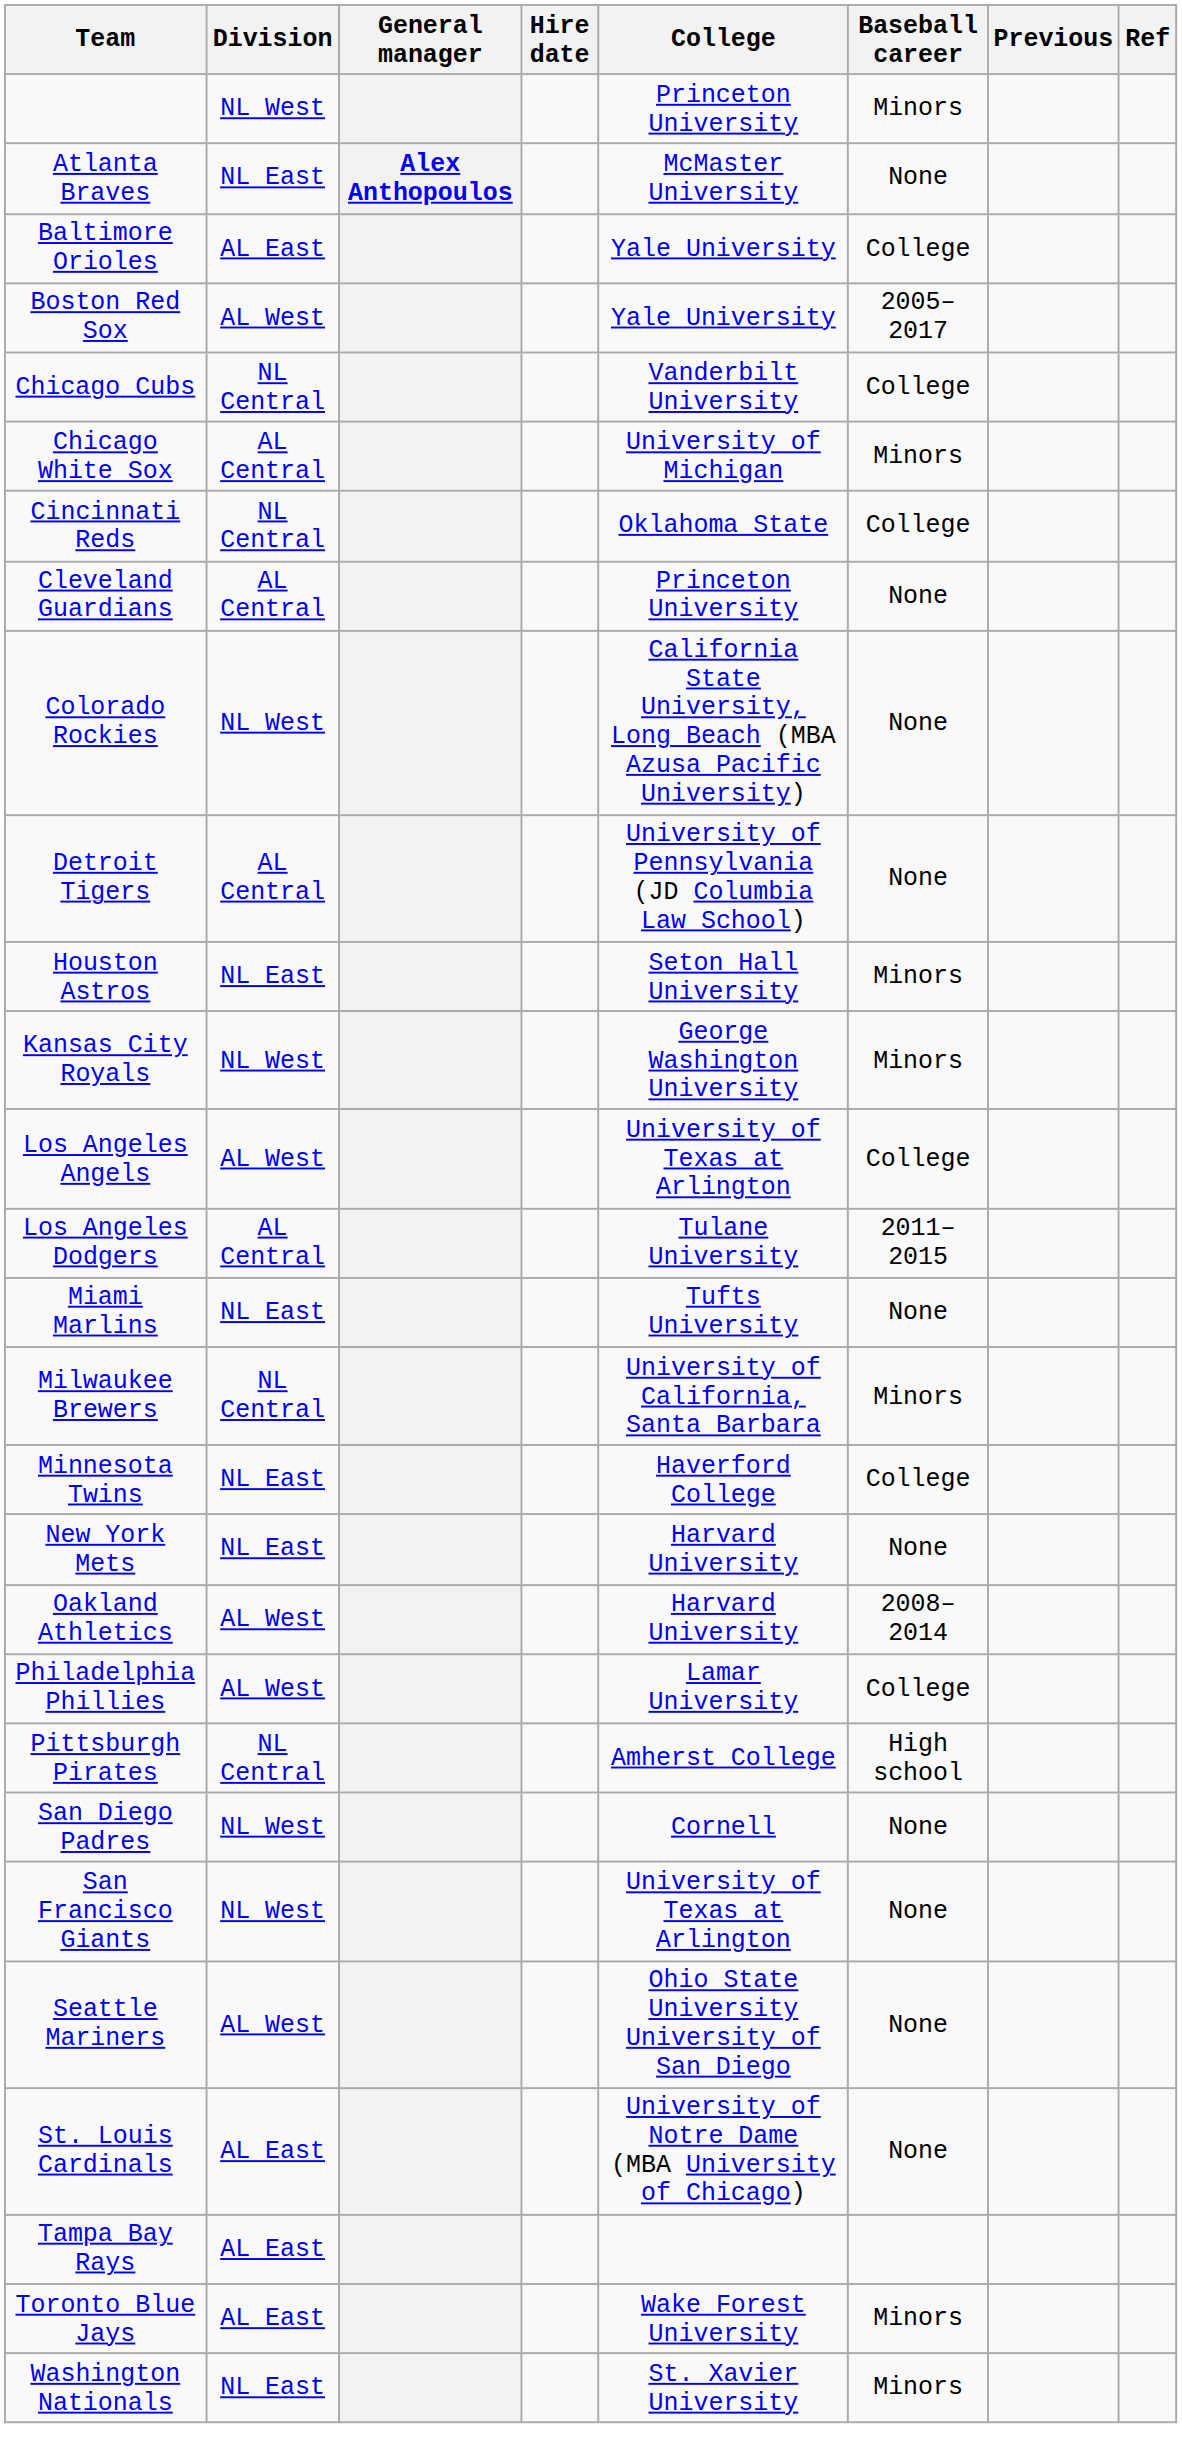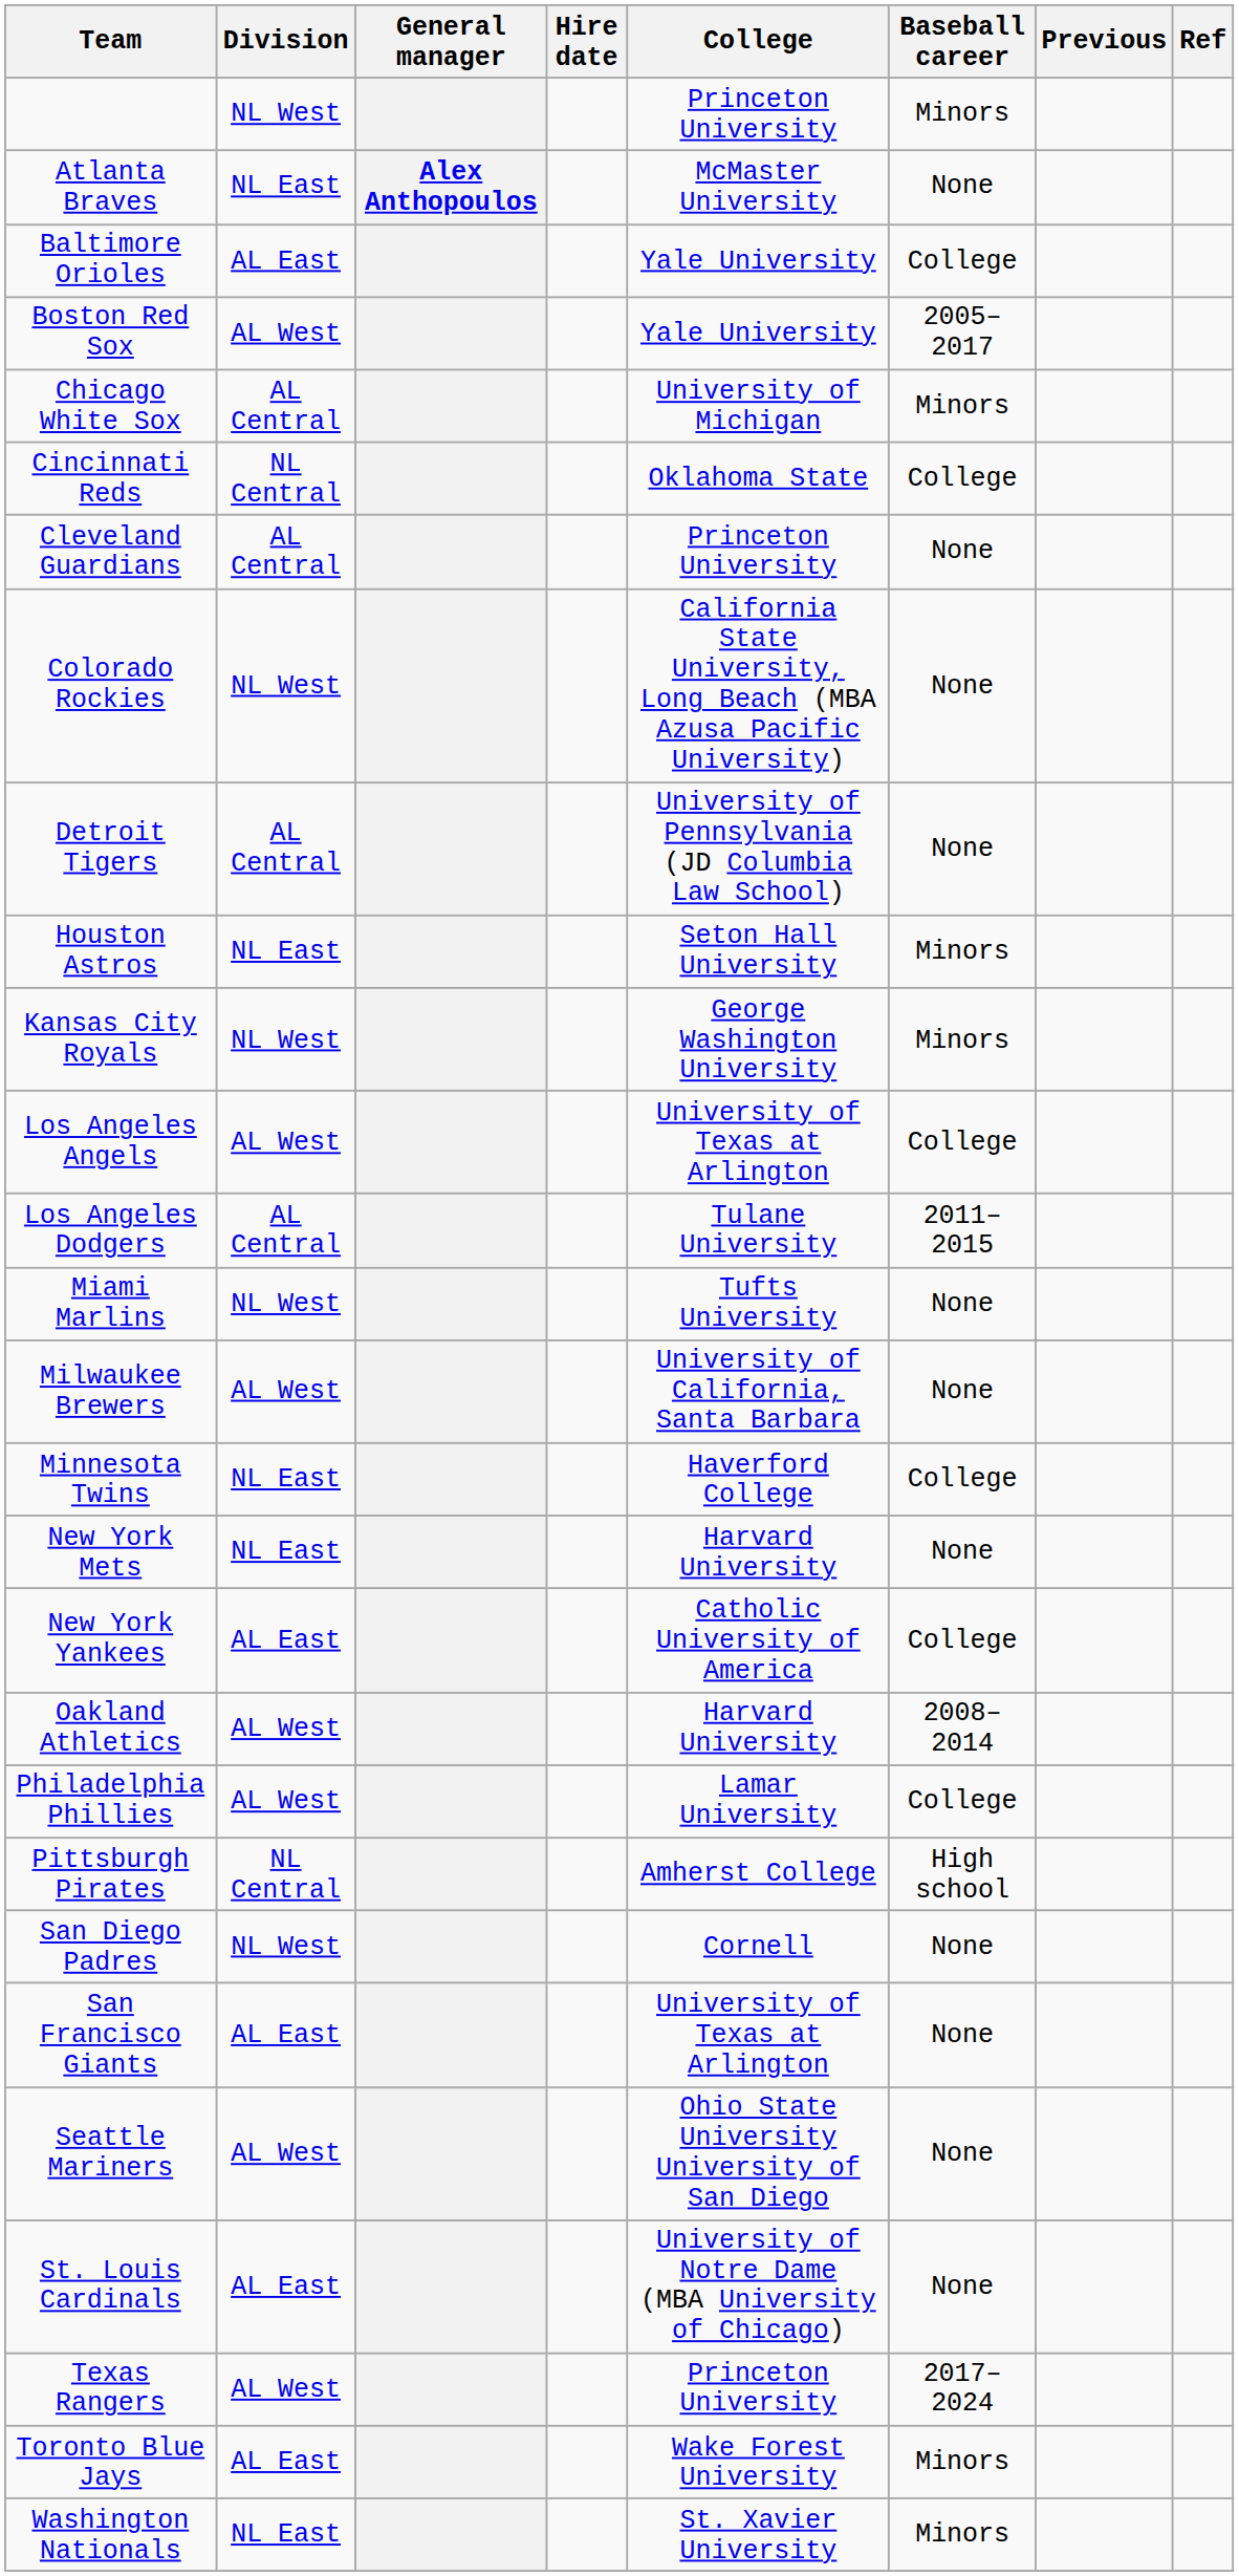- row: Chicago Cubs | NL Central | Vanderbilt University | College
Miami Marlins | Division: NL East -> NL West
Milwaukee Brewers | Division: NL Central -> AL West
Milwaukee Brewers | Baseball career: Minors -> None
+ row: New York Yankees | AL East | Catholic University of America | College
San Francisco Giants | Division: NL West -> AL East
- row: Tampa Bay Rays | AL East
+ row: Texas Rangers | AL West | Princeton University | 2017–2024
